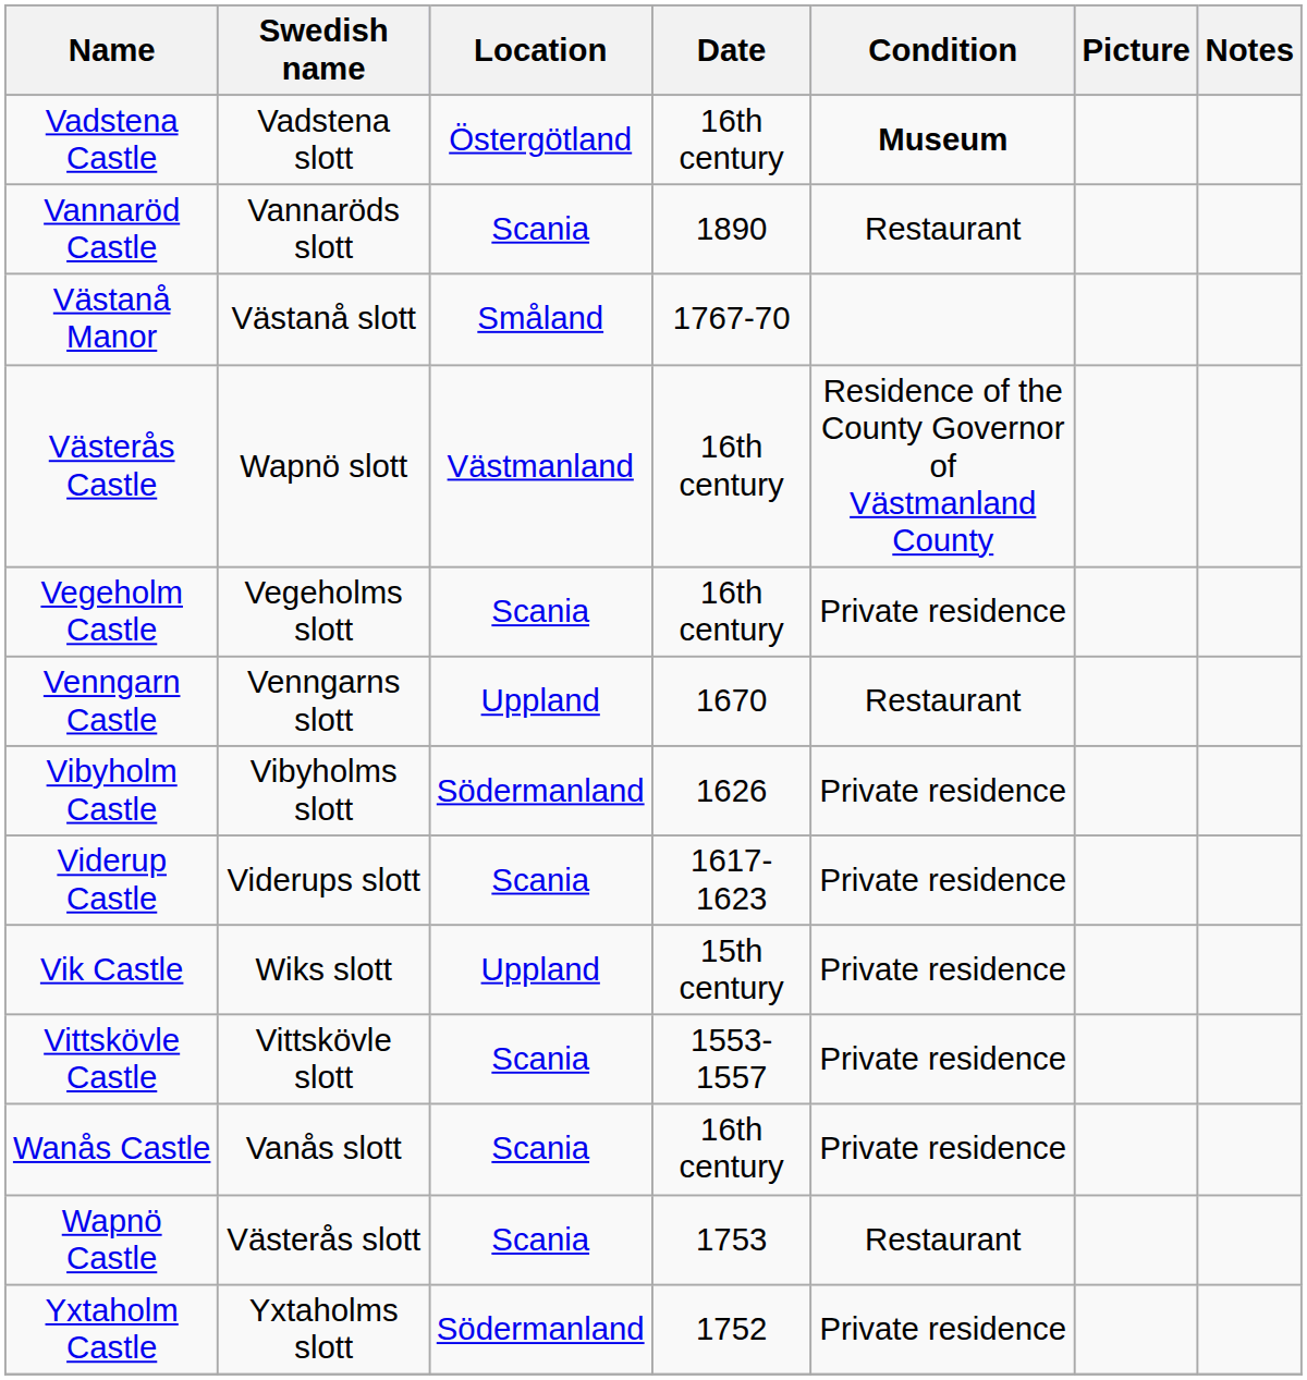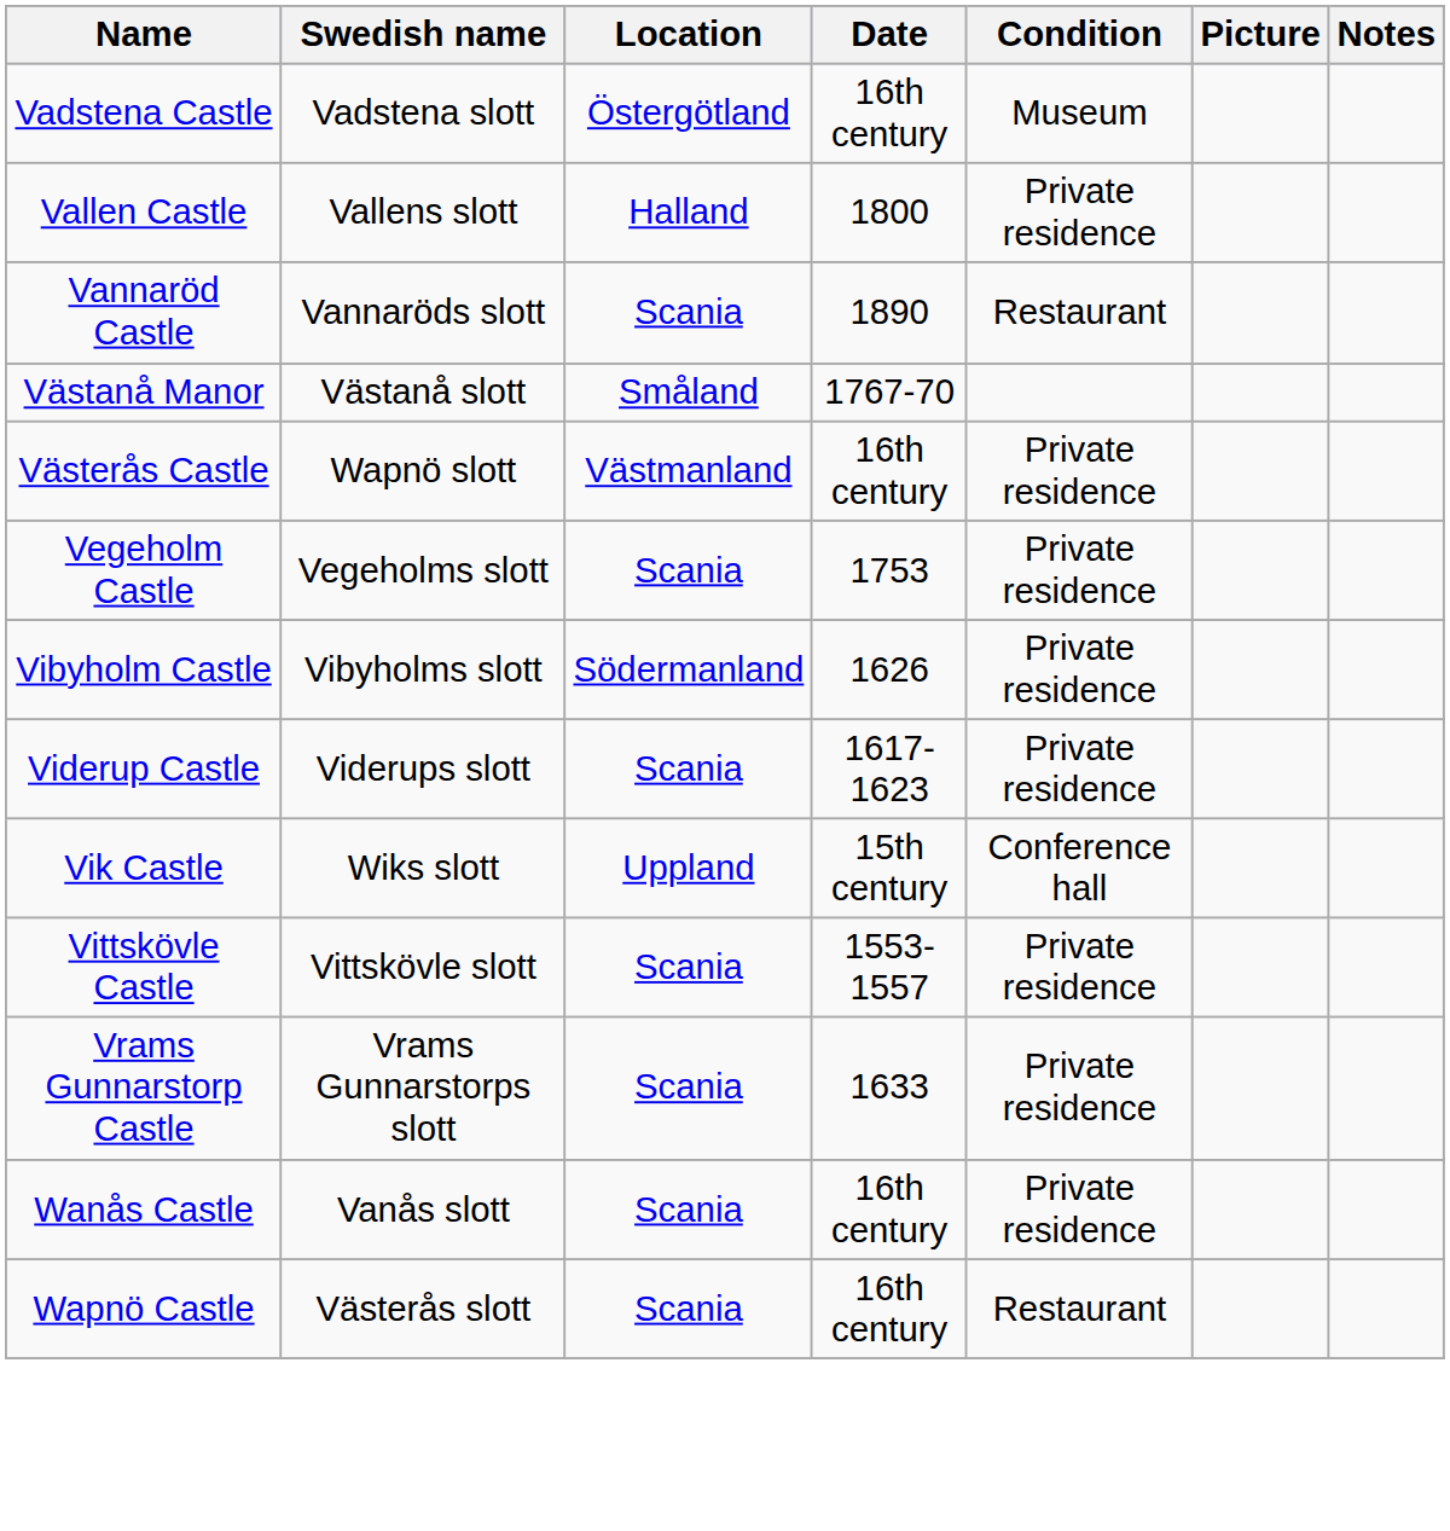Vadstena Castle | Condition: bold -> normal
+ row: Vallen Castle | Vallens slott | Halland | 1800 | Private residence
Västerås Castle | Condition: Residence of the County Governor of Västmanland County -> Private residence
Vegeholm Castle | Date: 16th century -> 1753
- row: Venngarn Castle | Venngarns slott | Uppland | 1670 | Restaurant
Vik Castle | Condition: Private residence -> Conference hall
+ row: Vrams Gunnarstorp Castle | Vrams Gunnarstorps slott | Scania | 1633 | Private residence
Wapnö Castle | Date: 1753 -> 16th century
- row: Yxtaholm Castle | Yxtaholms slott | Södermanland | 1752 | Private residence
